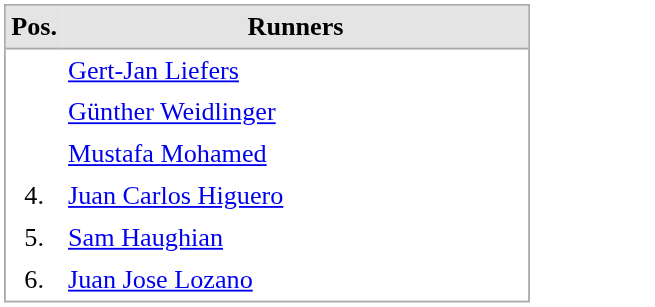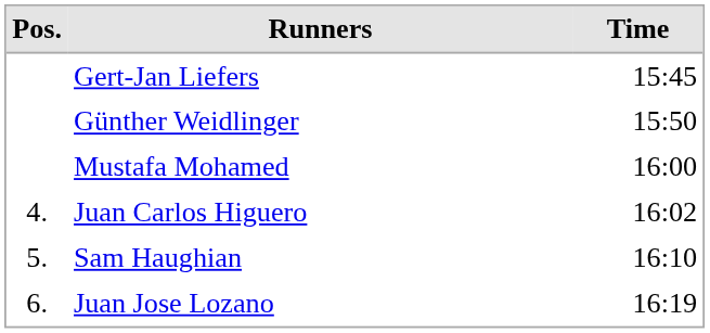+ column: Time | 15:45 | 15:50 | 16:00 | 16:02 | 16:10 | 16:19
